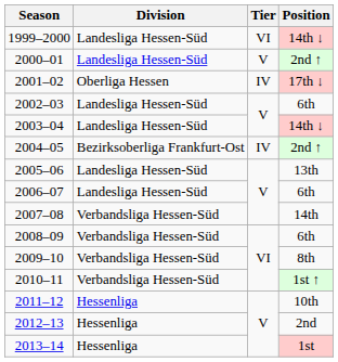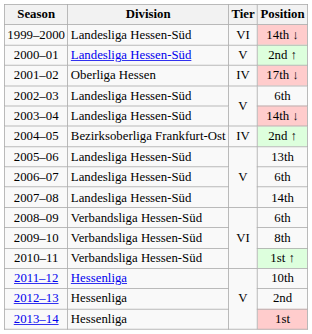2007–08 | Division: Verbandsliga Hessen-Süd -> Landesliga Hessen-Süd
